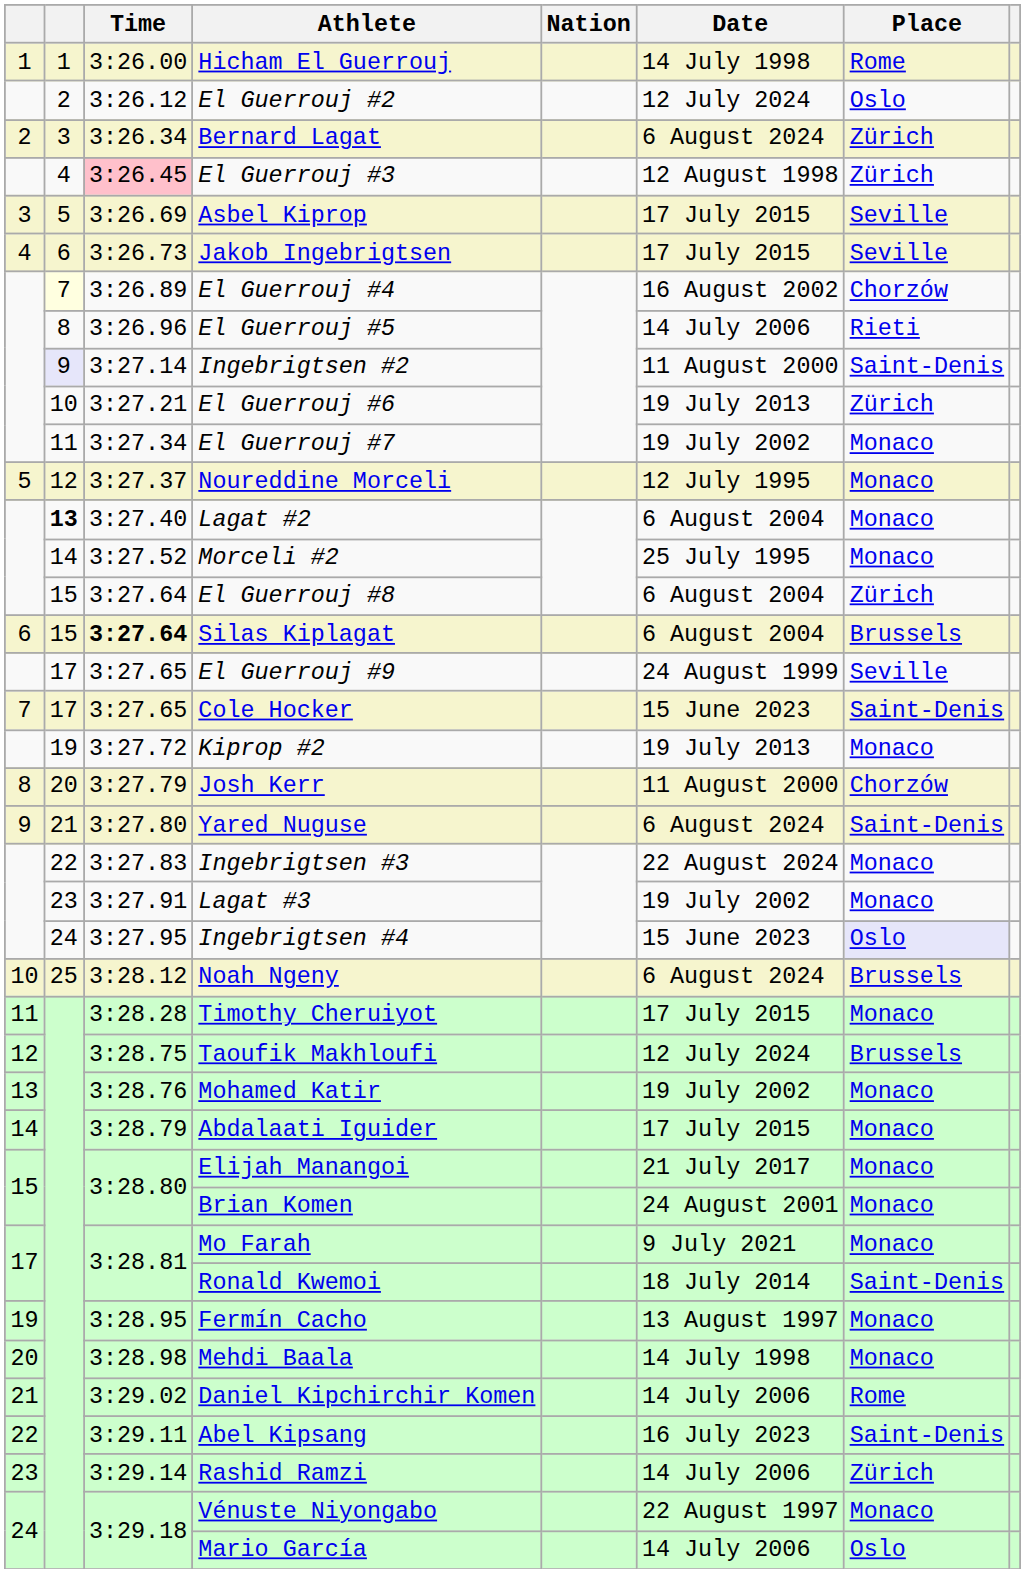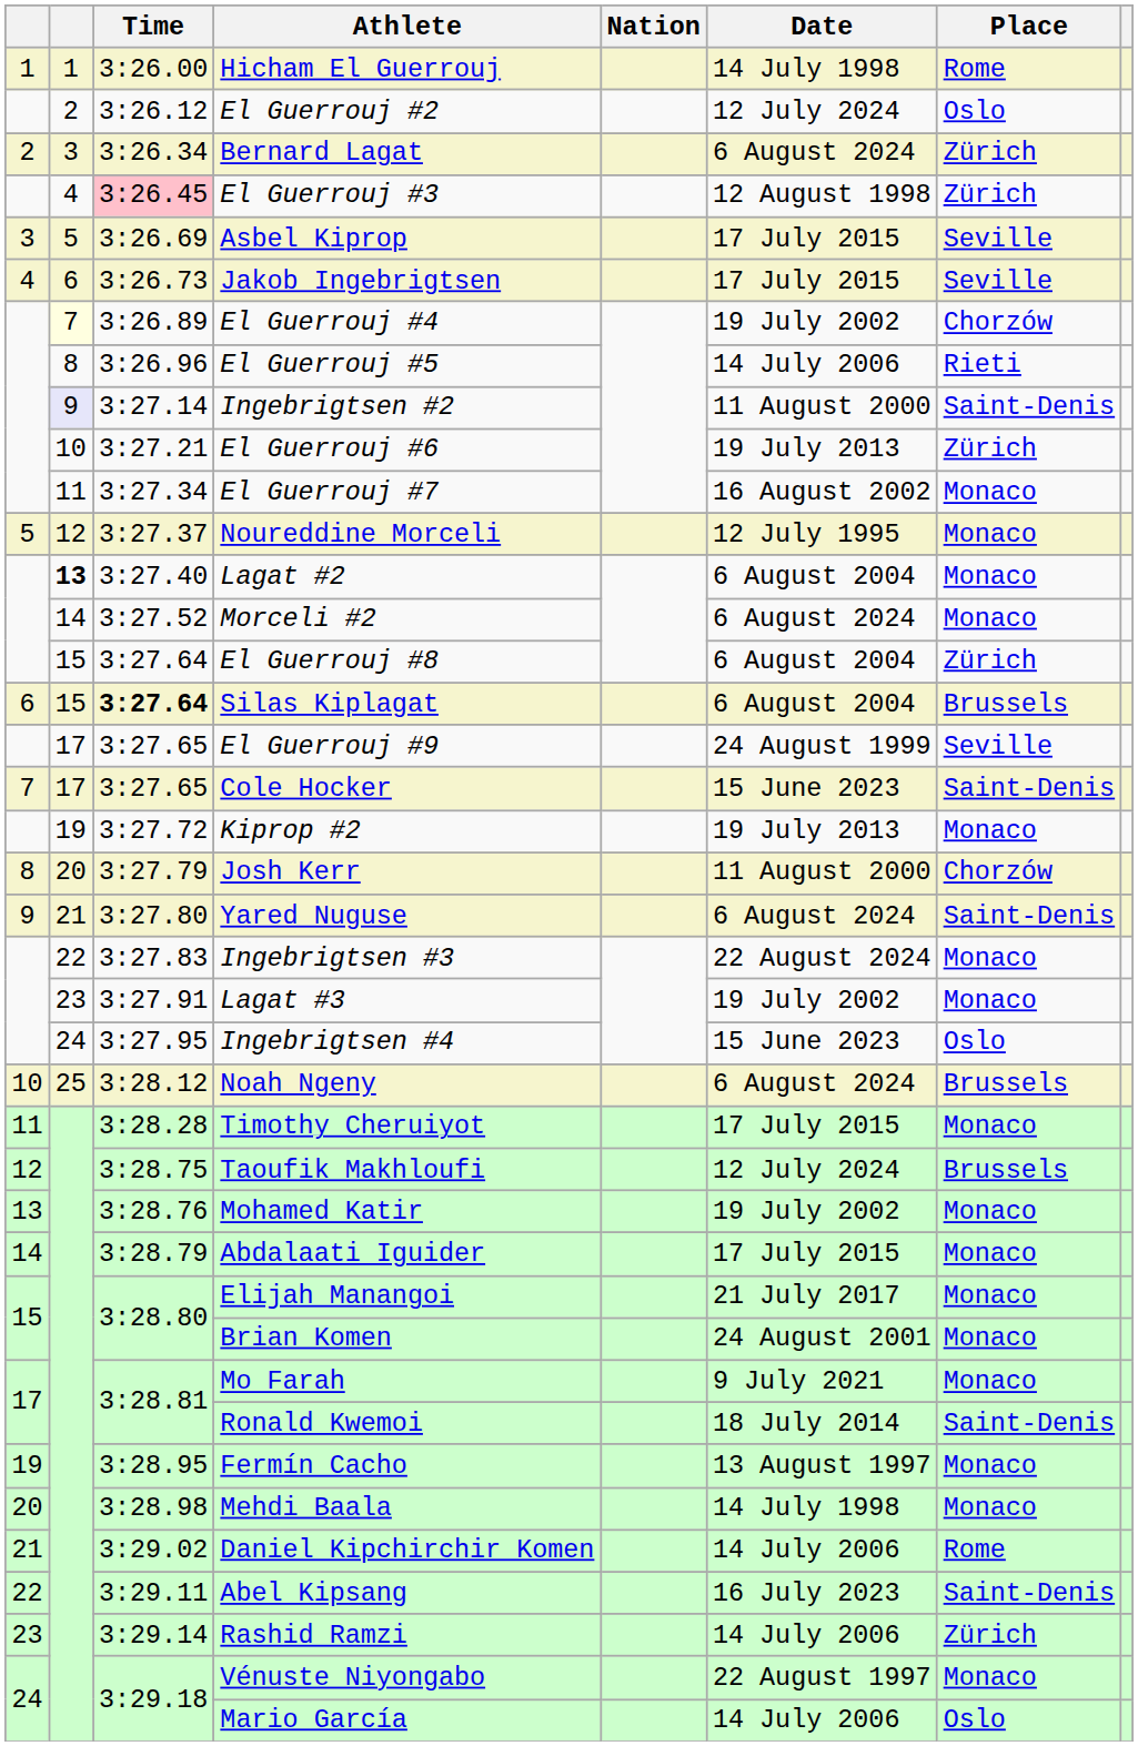El Guerrouj #4 | Date: 16 August 2002 -> 19 July 2002
El Guerrouj #7 | Date: 19 July 2002 -> 16 August 2002
Morceli #2 | Date: 25 July 1995 -> 6 August 2024
Ingebrigtsen #4 | Place: lavender background -> no background
